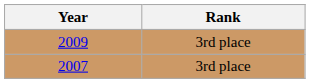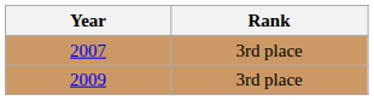rows swapped: 2007 <-> 2009
